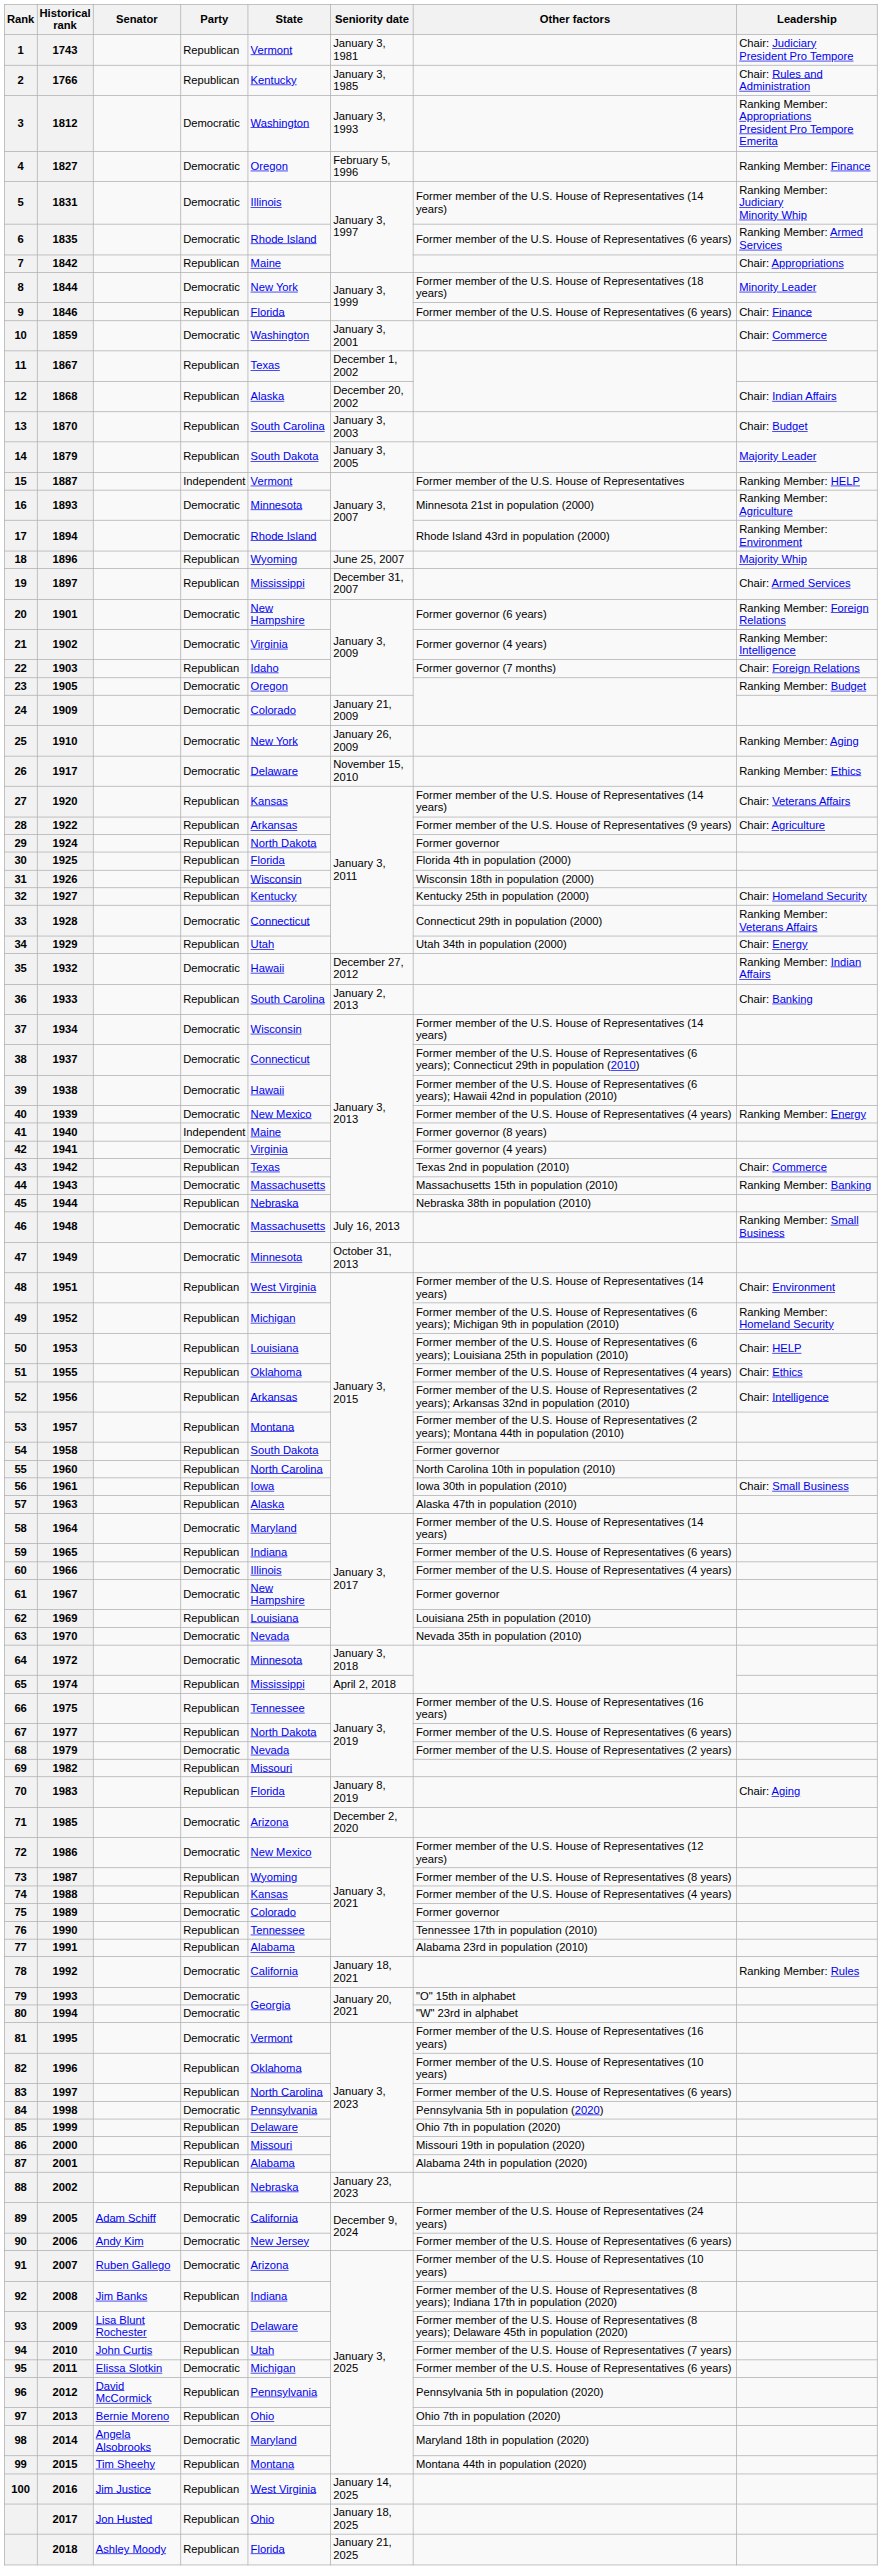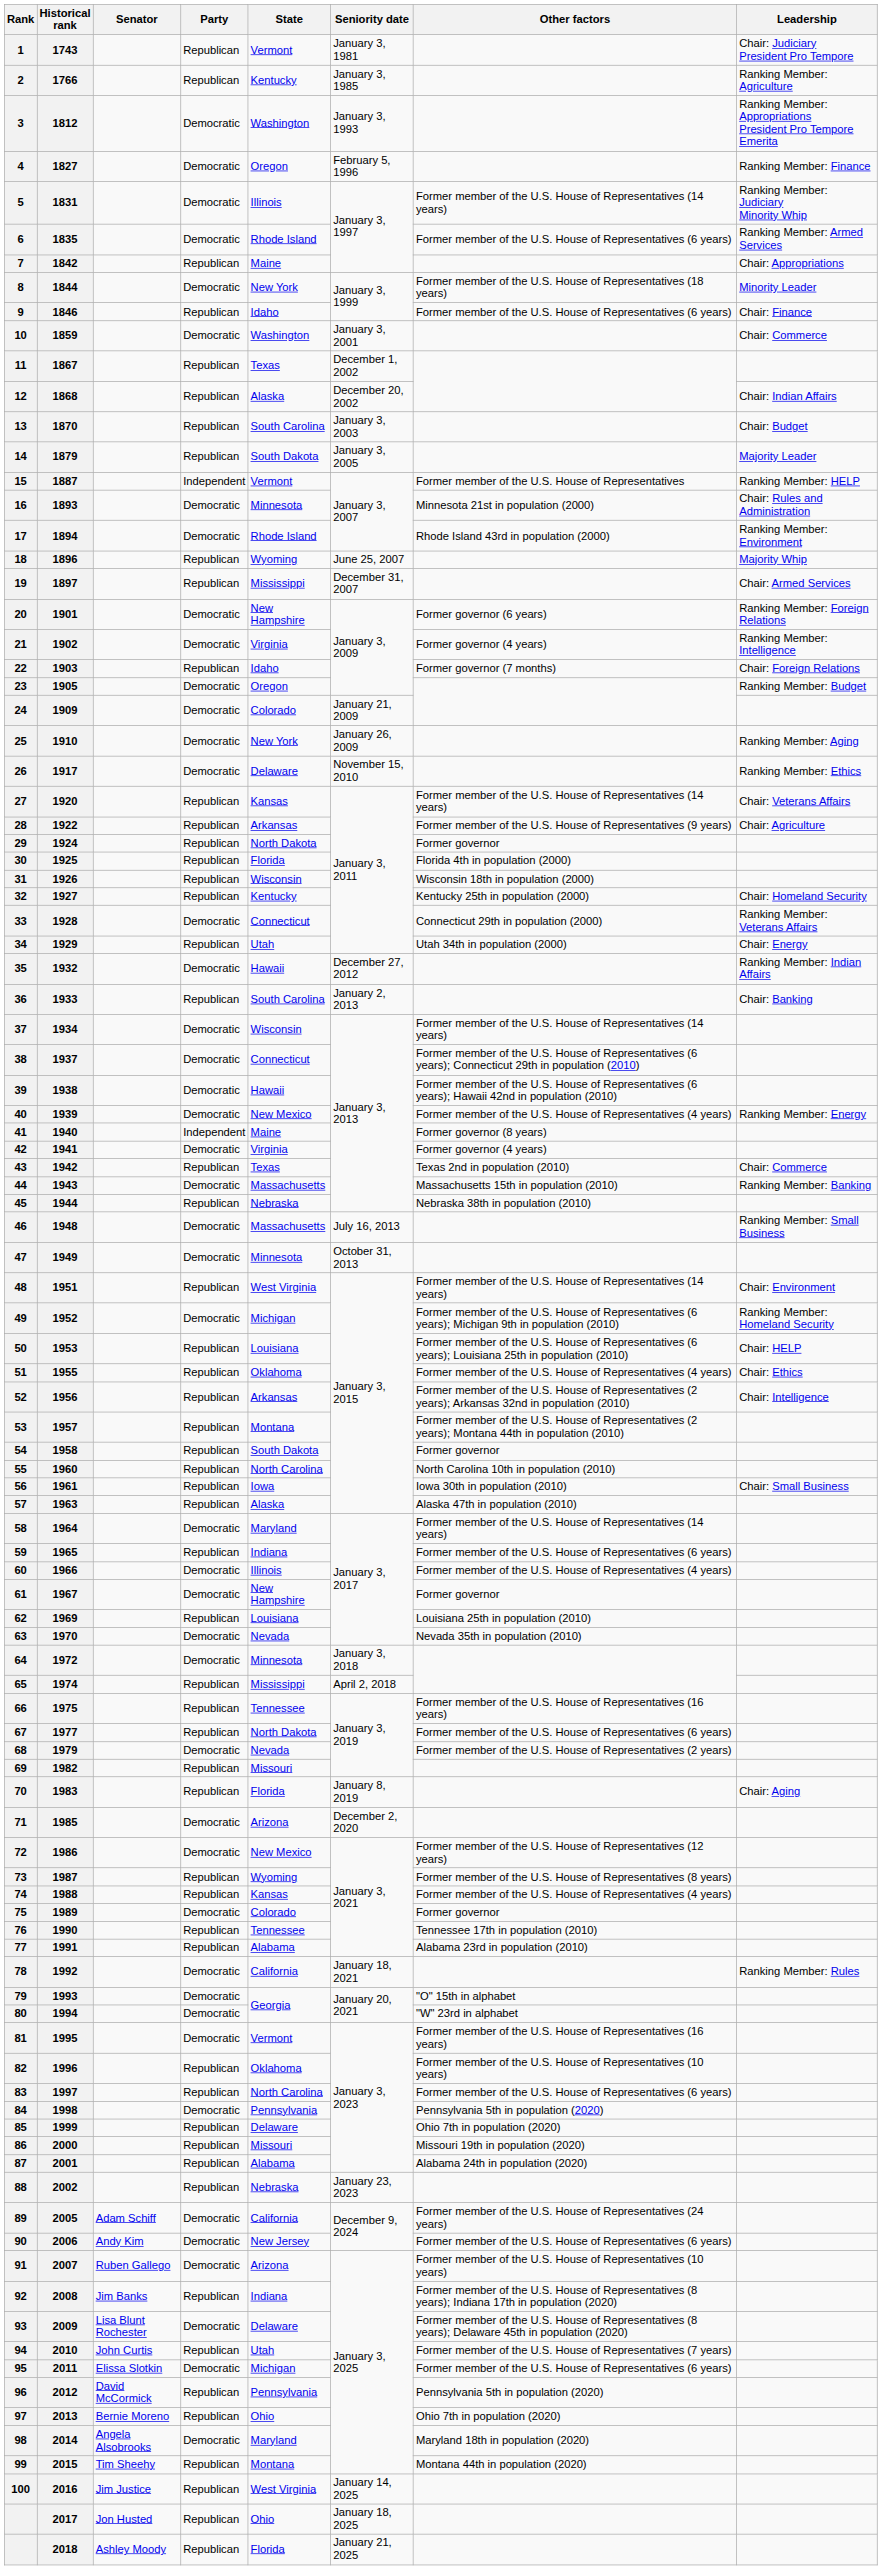1766 | Leadership: Chair: Rules and Administration -> Ranking Member: Agriculture
1846 | State: Florida -> Idaho
1893 | Leadership: Ranking Member: Agriculture -> Chair: Rules and Administration
1952 | Party: Republican -> Democratic
